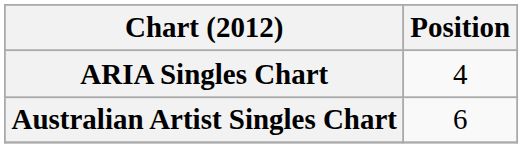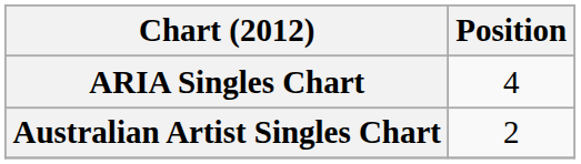Australian Artist Singles Chart | Position: 6 -> 2
